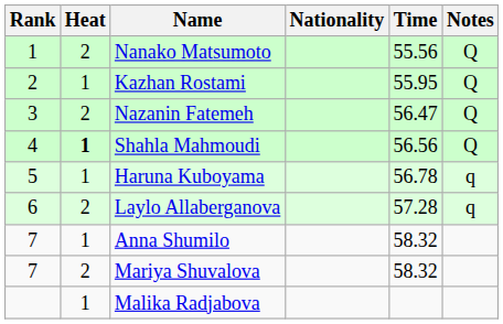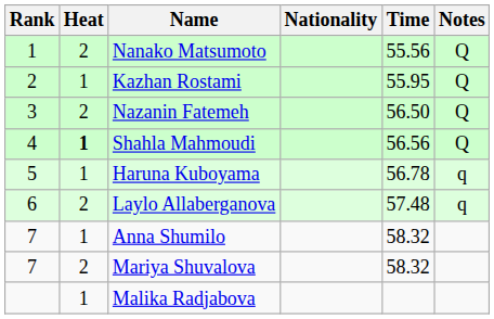Nazanin Fatemeh | Time: 56.47 -> 56.50
Laylo Allaberganova | Time: 57.28 -> 57.48
